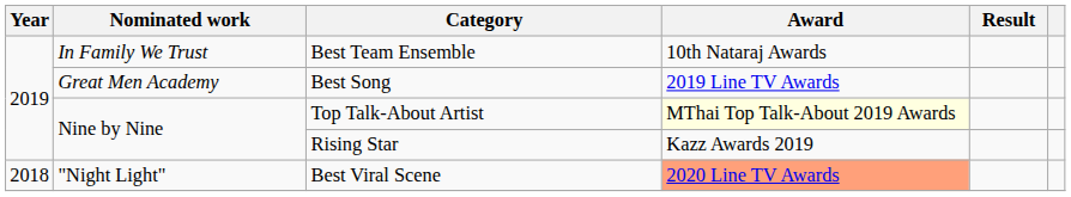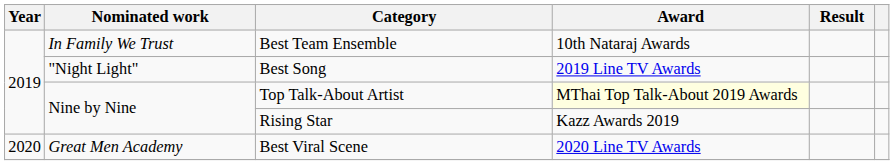Best Song | Nominated work: Great Men Academy -> "Night Light"
Best Viral Scene | Year: 2018 -> 2020
Best Viral Scene | Nominated work: "Night Light" -> Great Men Academy
Best Viral Scene | Award: lightsalmon background -> no background
